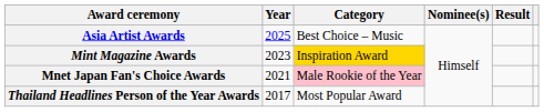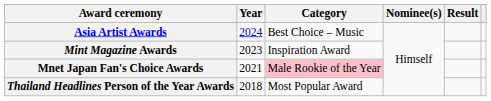Asia Artist Awards | Year: 2025 -> 2024
Mint Magazine Awards | Category: gold background -> no background
Thailand Headlines Person of the Year Awards | Year: 2017 -> 2018
